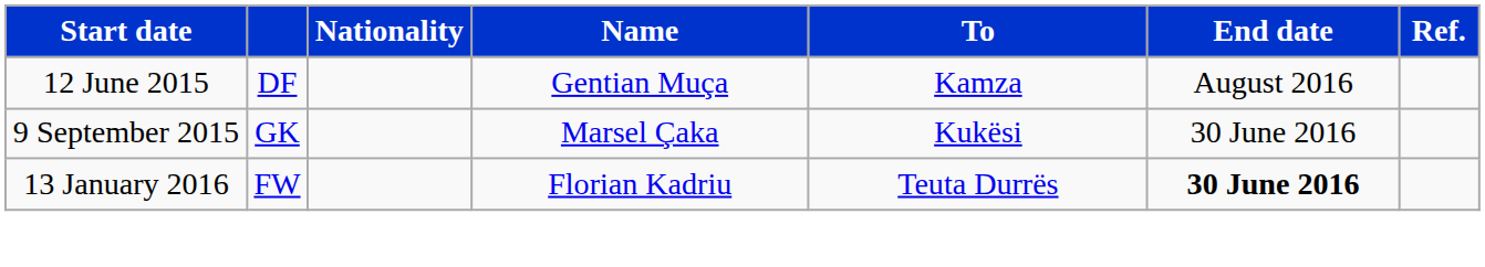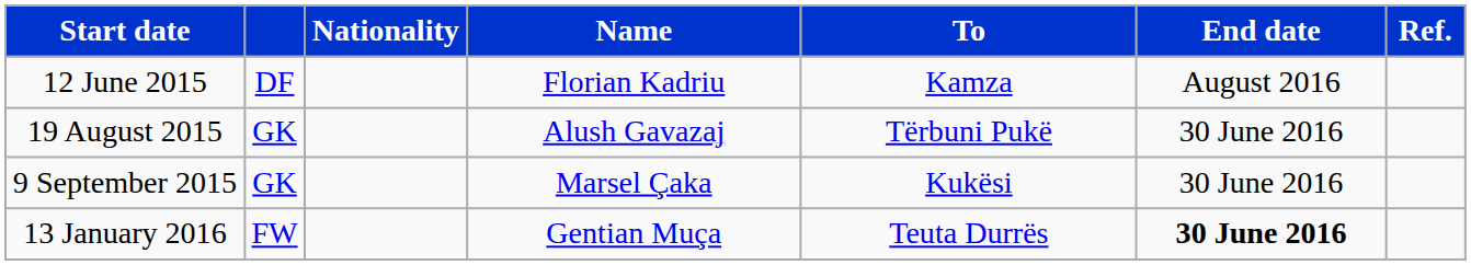12 June 2015 | Name: Gentian Muça -> Florian Kadriu
+ row: 19 August 2015 | GK | Alush Gavazaj | Tërbuni Pukë | 30 June 2016
13 January 2016 | Name: Florian Kadriu -> Gentian Muça
